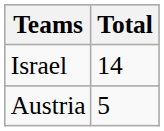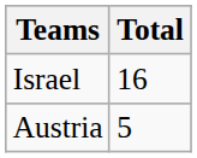Israel | Total: 14 -> 16
